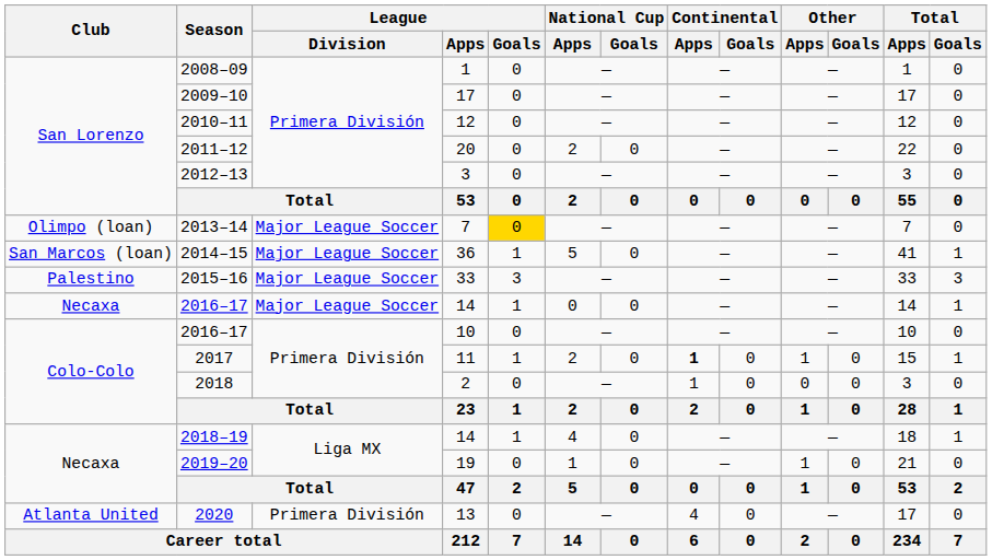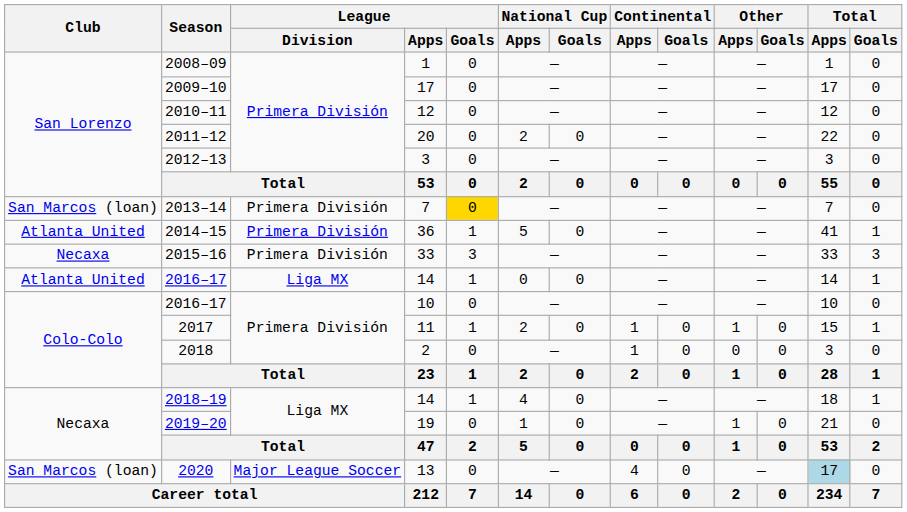2013–14 | Club: Olimpo (loan) -> San Marcos (loan)
2013–14 | League / Division: Major League Soccer -> Primera División
2014–15 | Club: San Marcos (loan) -> Atlanta United
2014–15 | League / Division: Major League Soccer -> Primera División
2015–16 | Club: Palestino -> Necaxa
2015–16 | League / Division: Major League Soccer -> Primera División
2016–17 / 14 | Club: Necaxa -> Atlanta United
2016–17 / 14 | League / Division: Major League Soccer -> Liga MX
2017 | Continental / Apps: bold -> normal
2020 | Club: Atlanta United -> San Marcos (loan)
2020 | League / Division: Primera División -> Major League Soccer
2020 | Total / Apps: no background -> lightblue background
